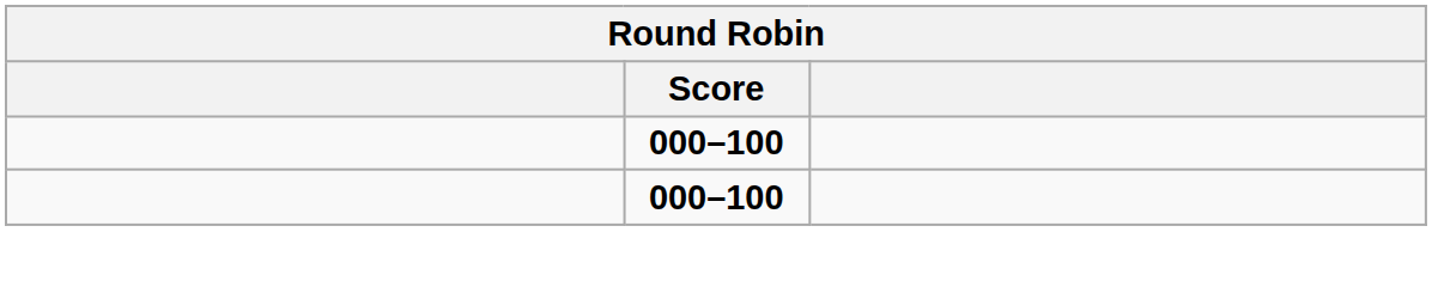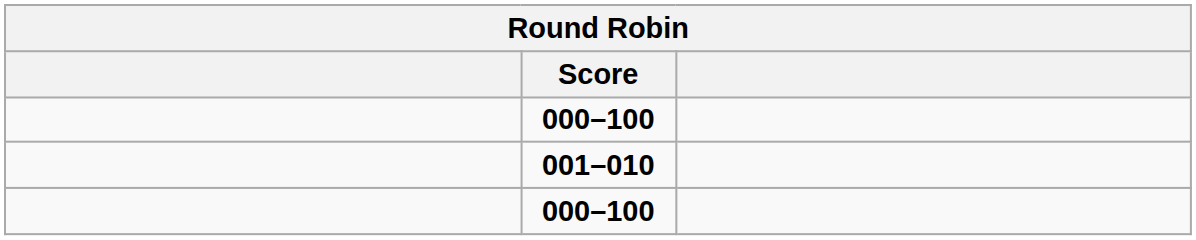+ row: 001–010
